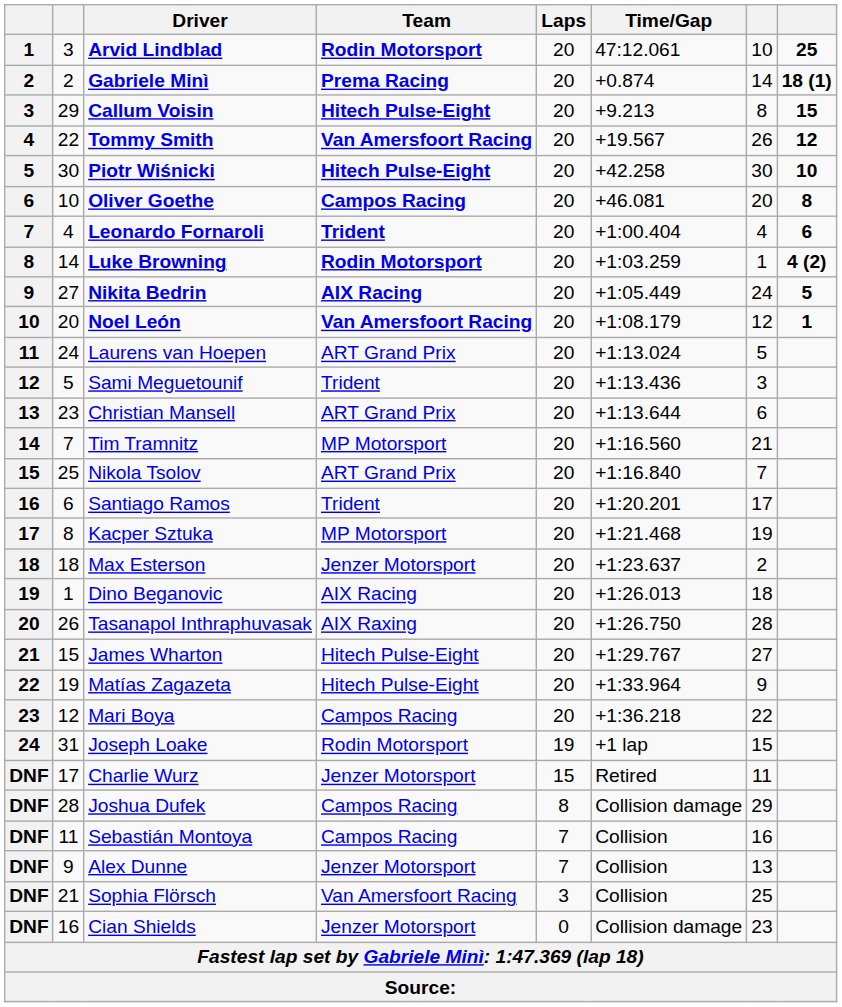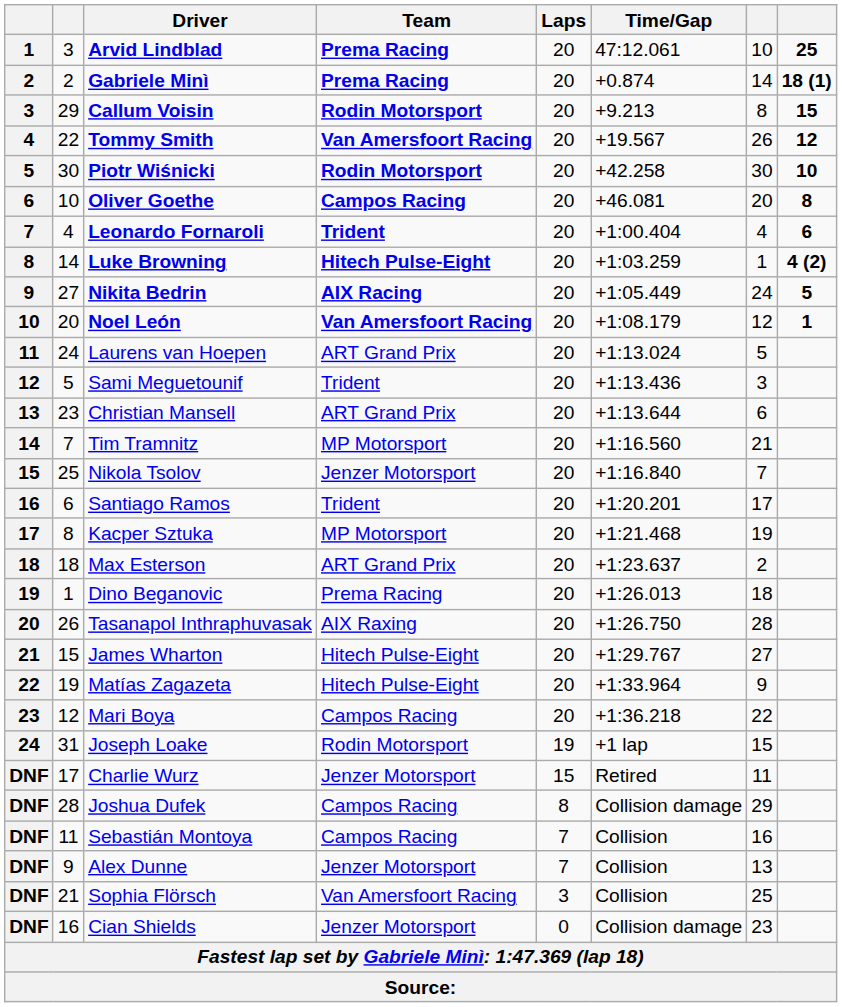Arvid Lindblad | Team: Rodin Motorsport -> Prema Racing
Callum Voisin | Team: Hitech Pulse-Eight -> Rodin Motorsport
Piotr Wiśnicki | Team: Hitech Pulse-Eight -> Rodin Motorsport
Luke Browning | Team: Rodin Motorsport -> Hitech Pulse-Eight
Nikola Tsolov | Team: ART Grand Prix -> Jenzer Motorsport
Max Esterson | Team: Jenzer Motorsport -> ART Grand Prix
Dino Beganovic | Team: AIX Racing -> Prema Racing
